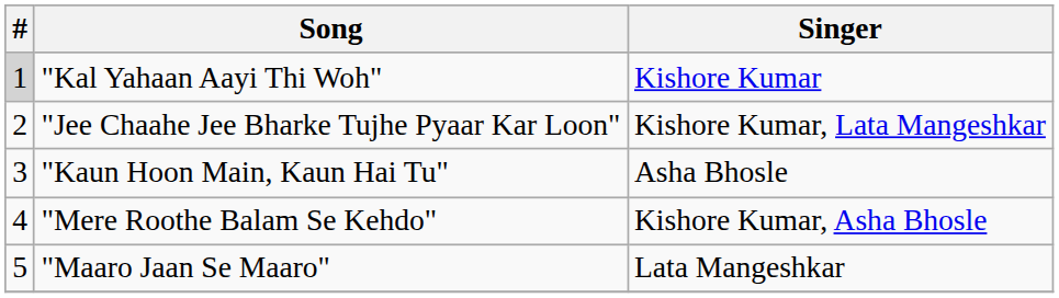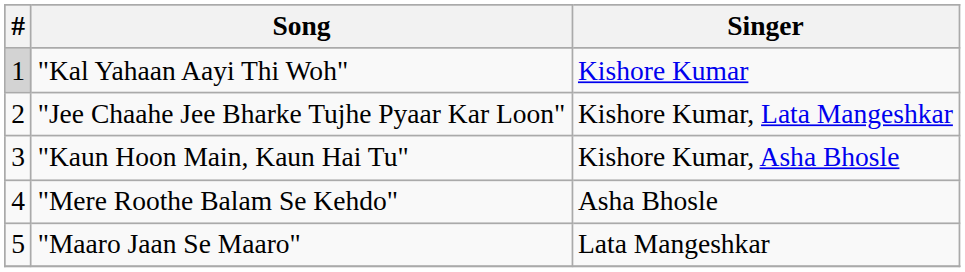"Kaun Hoon Main, Kaun Hai Tu" | Singer: Asha Bhosle -> Kishore Kumar, Asha Bhosle
"Mere Roothe Balam Se Kehdo" | Singer: Kishore Kumar, Asha Bhosle -> Asha Bhosle
